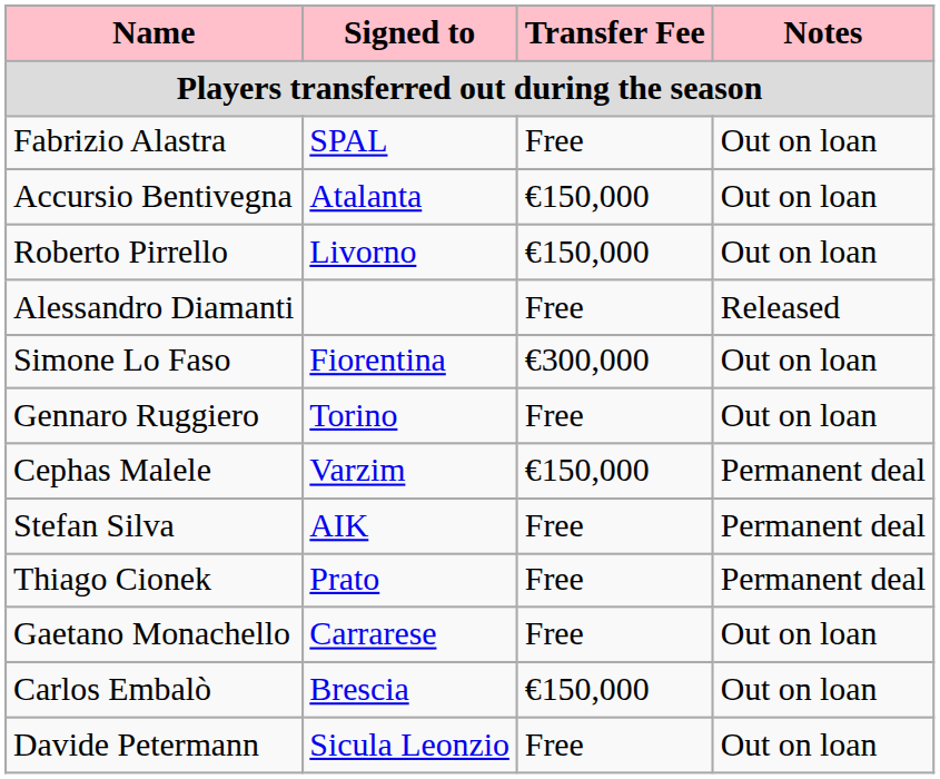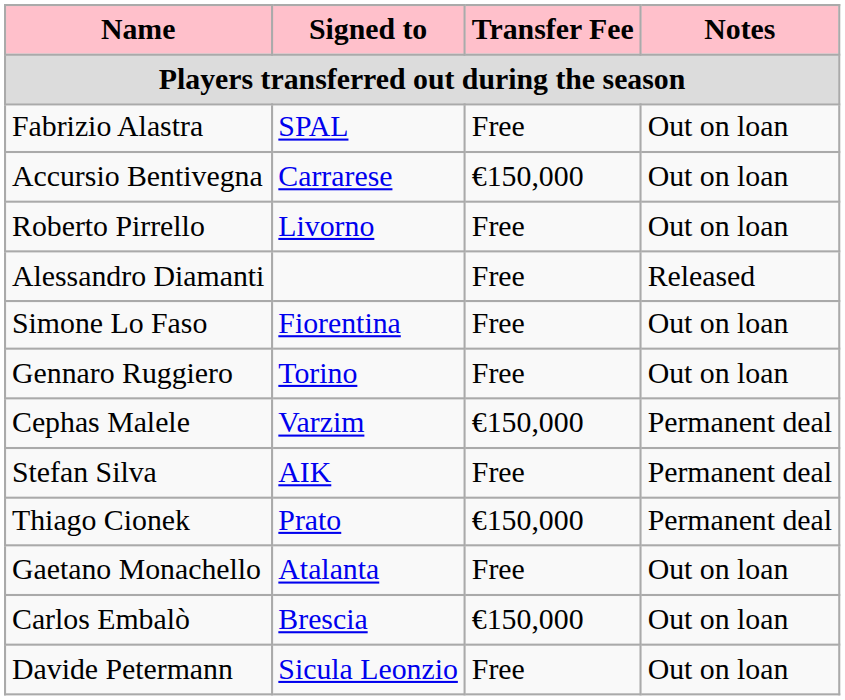Accursio Bentivegna | Signed to: Atalanta -> Carrarese
Roberto Pirrello | Transfer Fee: €150,000 -> Free
Simone Lo Faso | Transfer Fee: €300,000 -> Free
Thiago Cionek | Transfer Fee: Free -> €150,000
Gaetano Monachello | Signed to: Carrarese -> Atalanta
